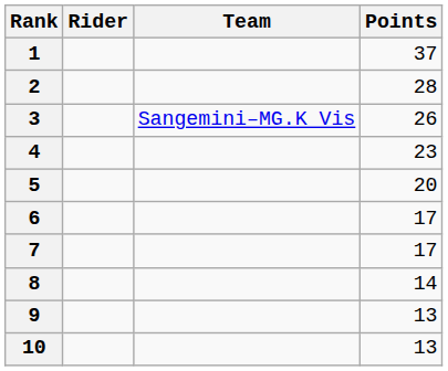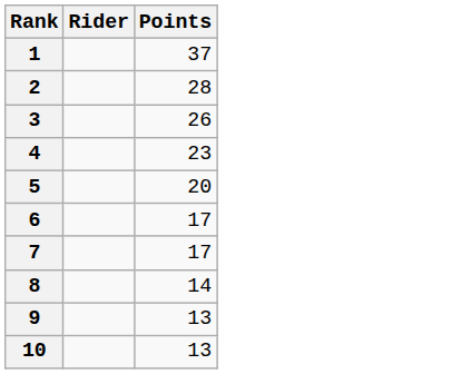- column: Team | Sangemini–MG.K Vis
